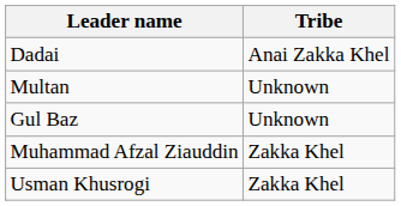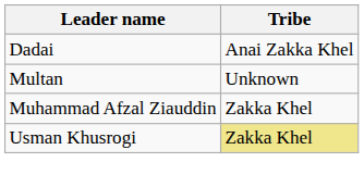- row: Gul Baz | Unknown
Usman Khusrogi | Tribe: no background -> khaki background
